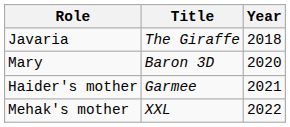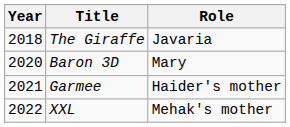columns swapped: Year <-> Role
